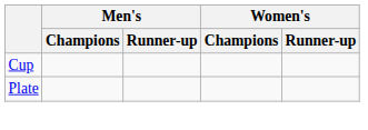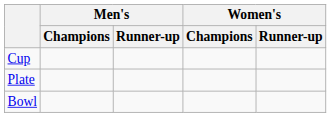+ row: Bowl
